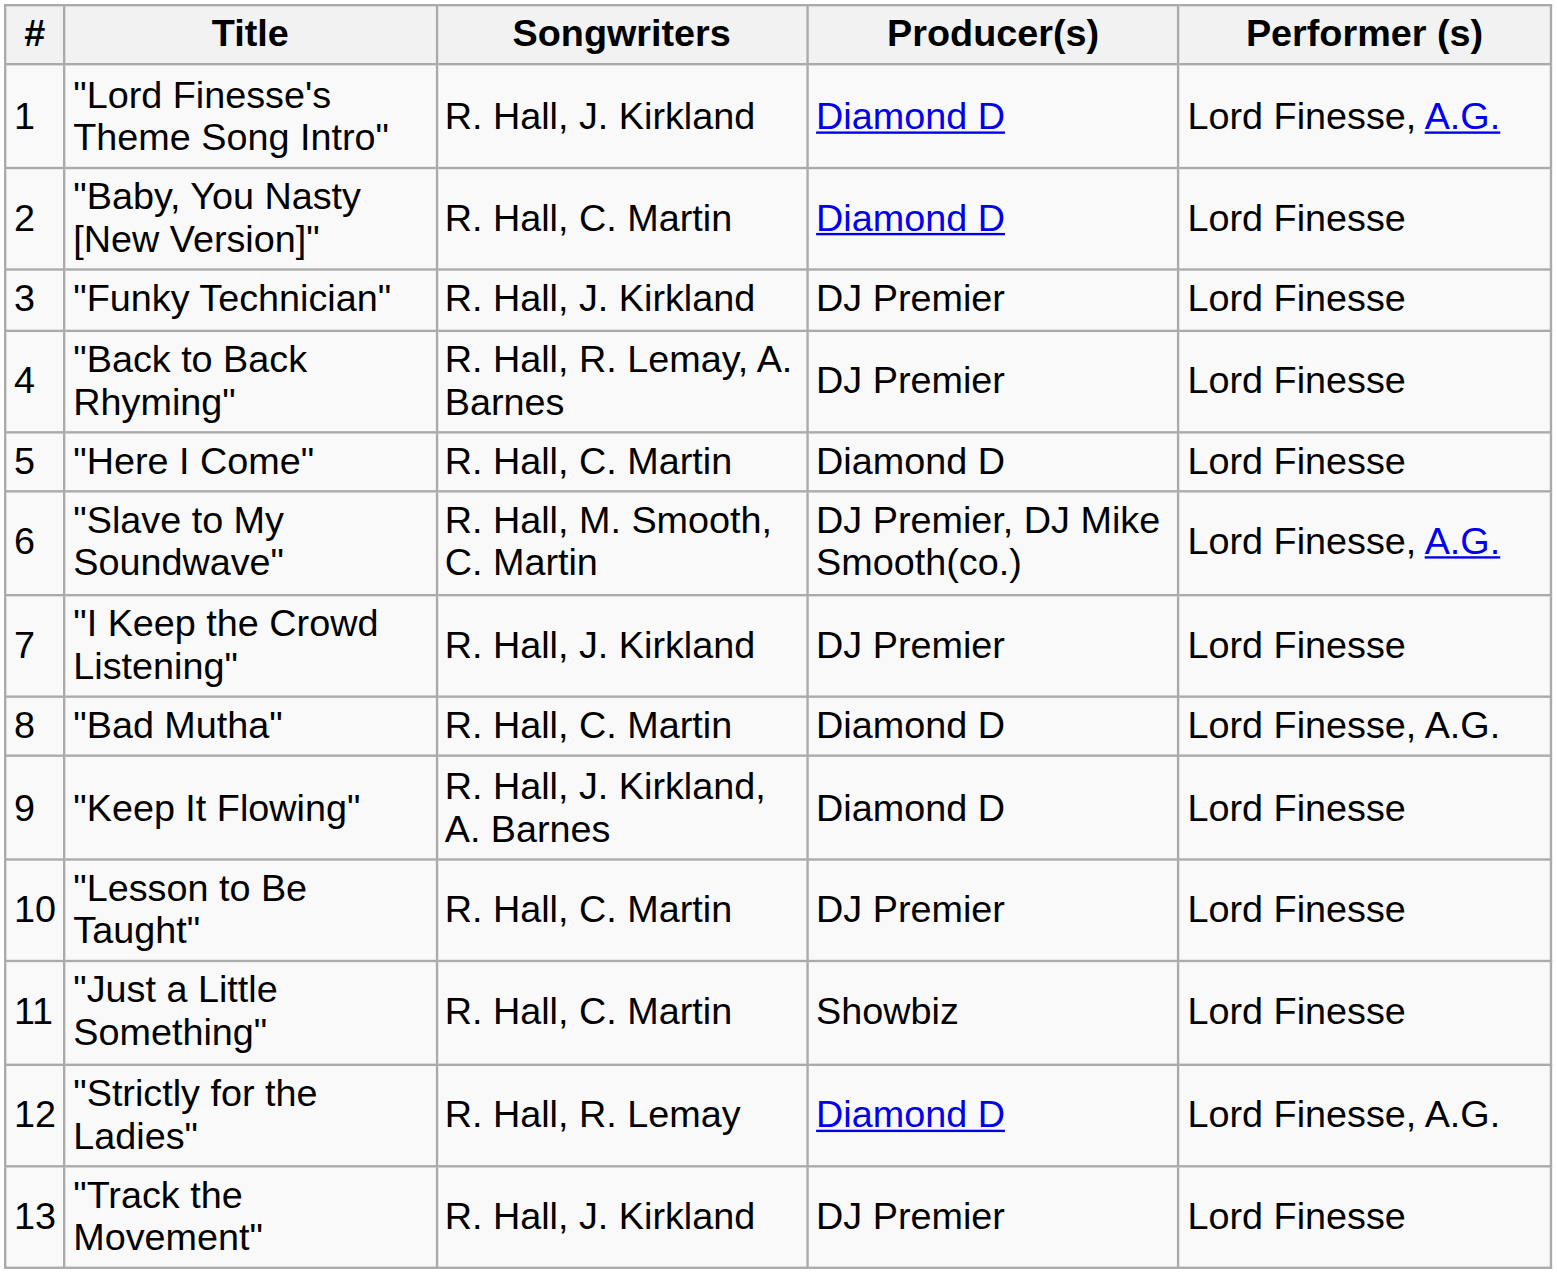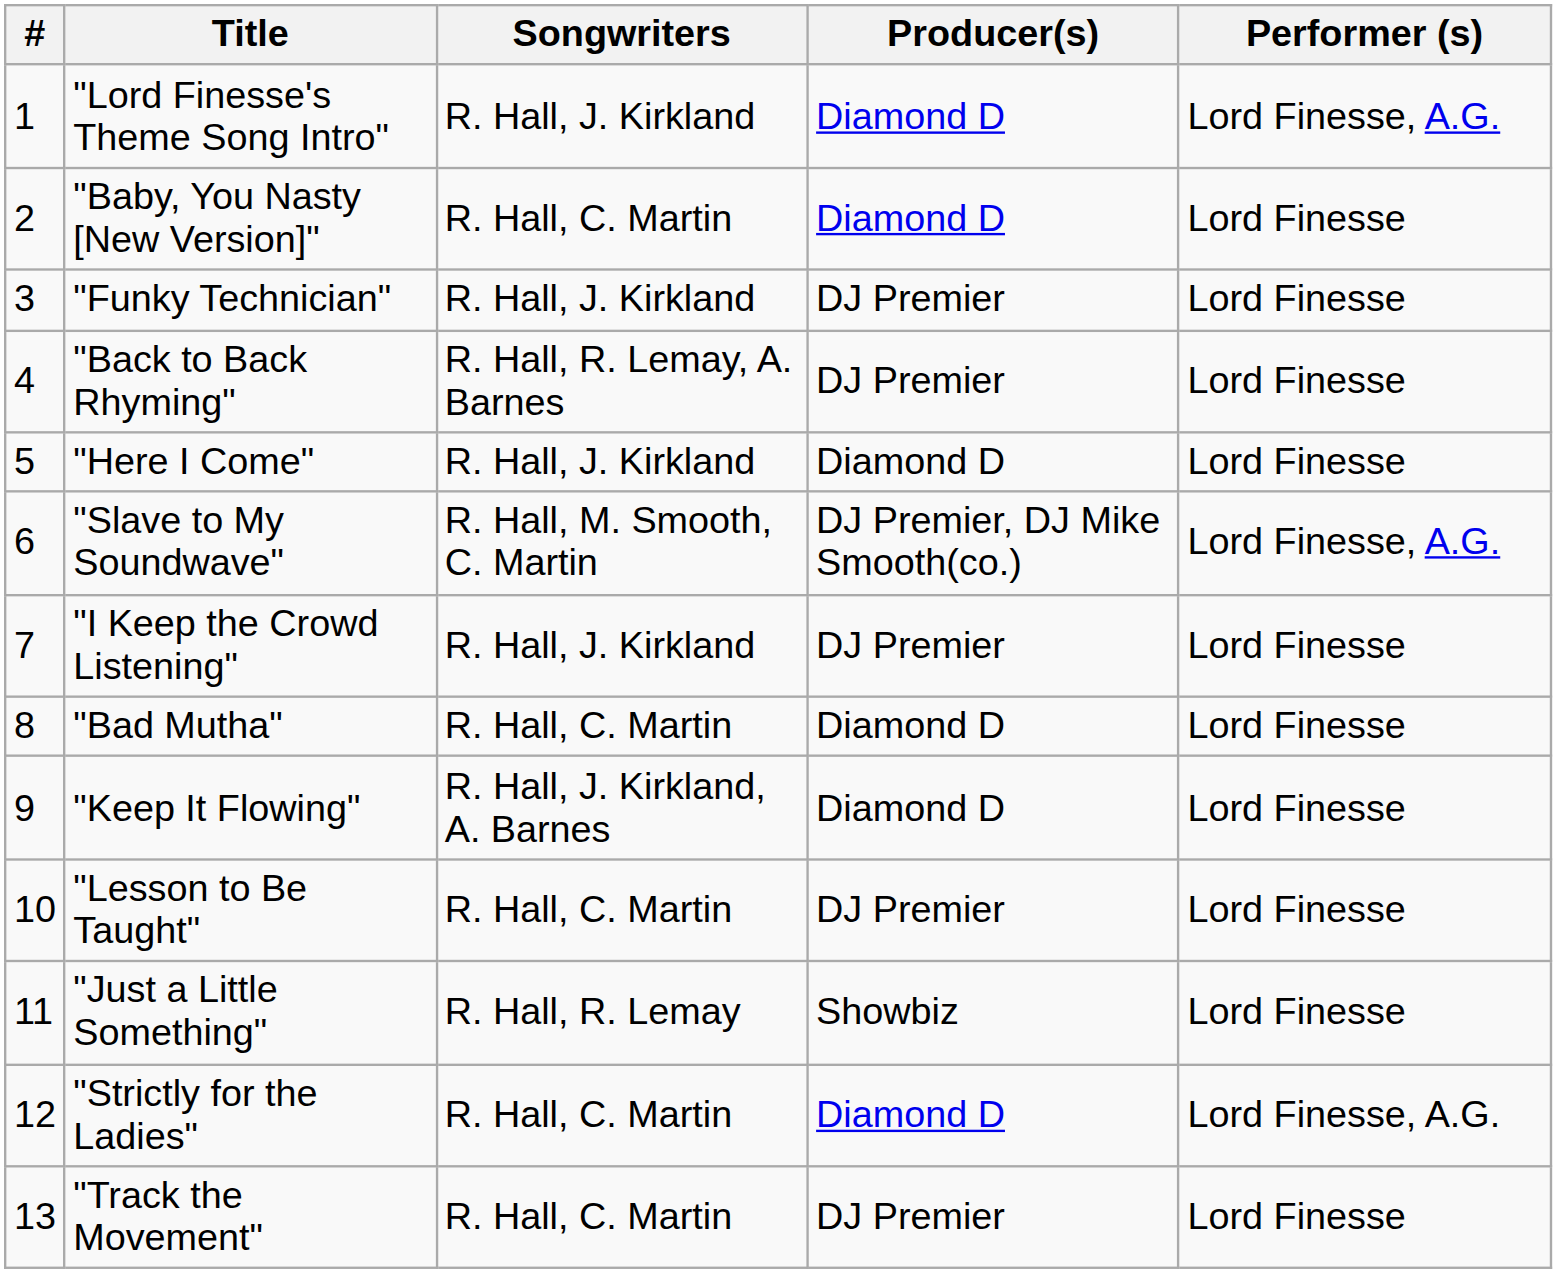"Here I Come" | Songwriters: R. Hall, C. Martin -> R. Hall, J. Kirkland
"Bad Mutha" | Performer (s): Lord Finesse, A.G. -> Lord Finesse
"Just a Little Something" | Songwriters: R. Hall, C. Martin -> R. Hall, R. Lemay
"Strictly for the Ladies" | Songwriters: R. Hall, R. Lemay -> R. Hall, C. Martin
"Track the Movement" | Songwriters: R. Hall, J. Kirkland -> R. Hall, C. Martin
